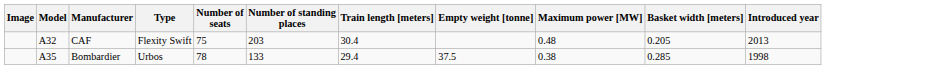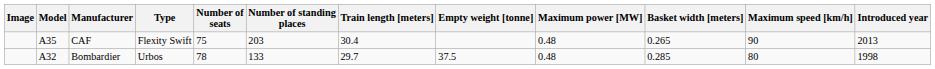+ column: Maximum speed [km/h] | 90 | 80
CAF | Model: A32 -> A35
CAF | Basket width [meters]: 0.205 -> 0.265
Bombardier | Model: A35 -> A32
Bombardier | Train length [meters]: 29.4 -> 29.7
Bombardier | Maximum power [MW]: 0.38 -> 0.48
